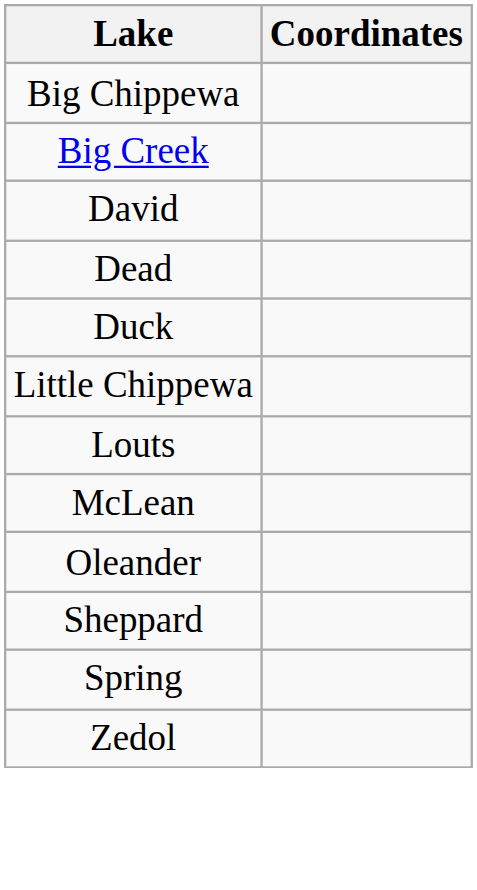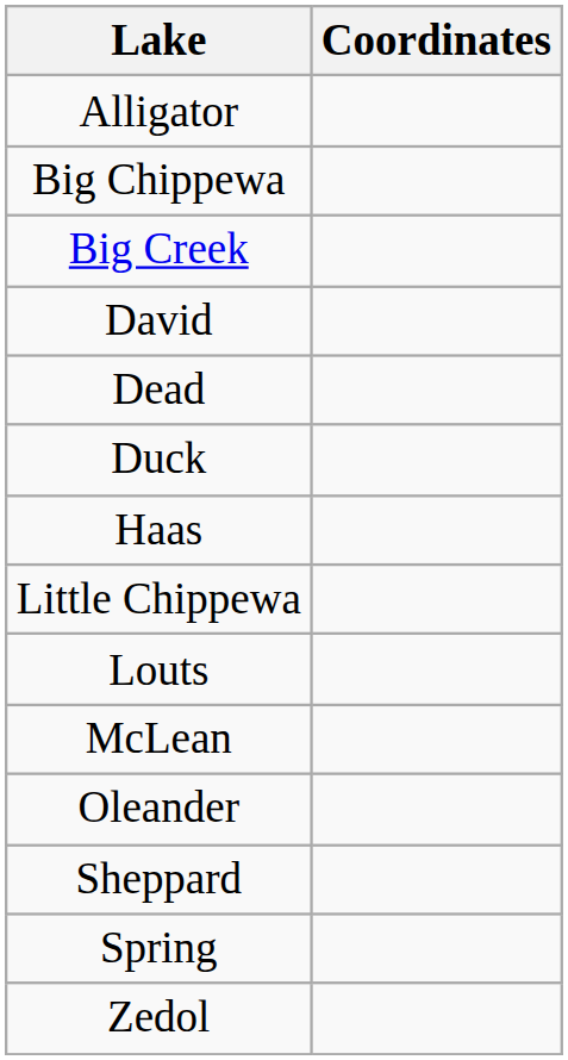+ row: Alligator
+ row: Haas
